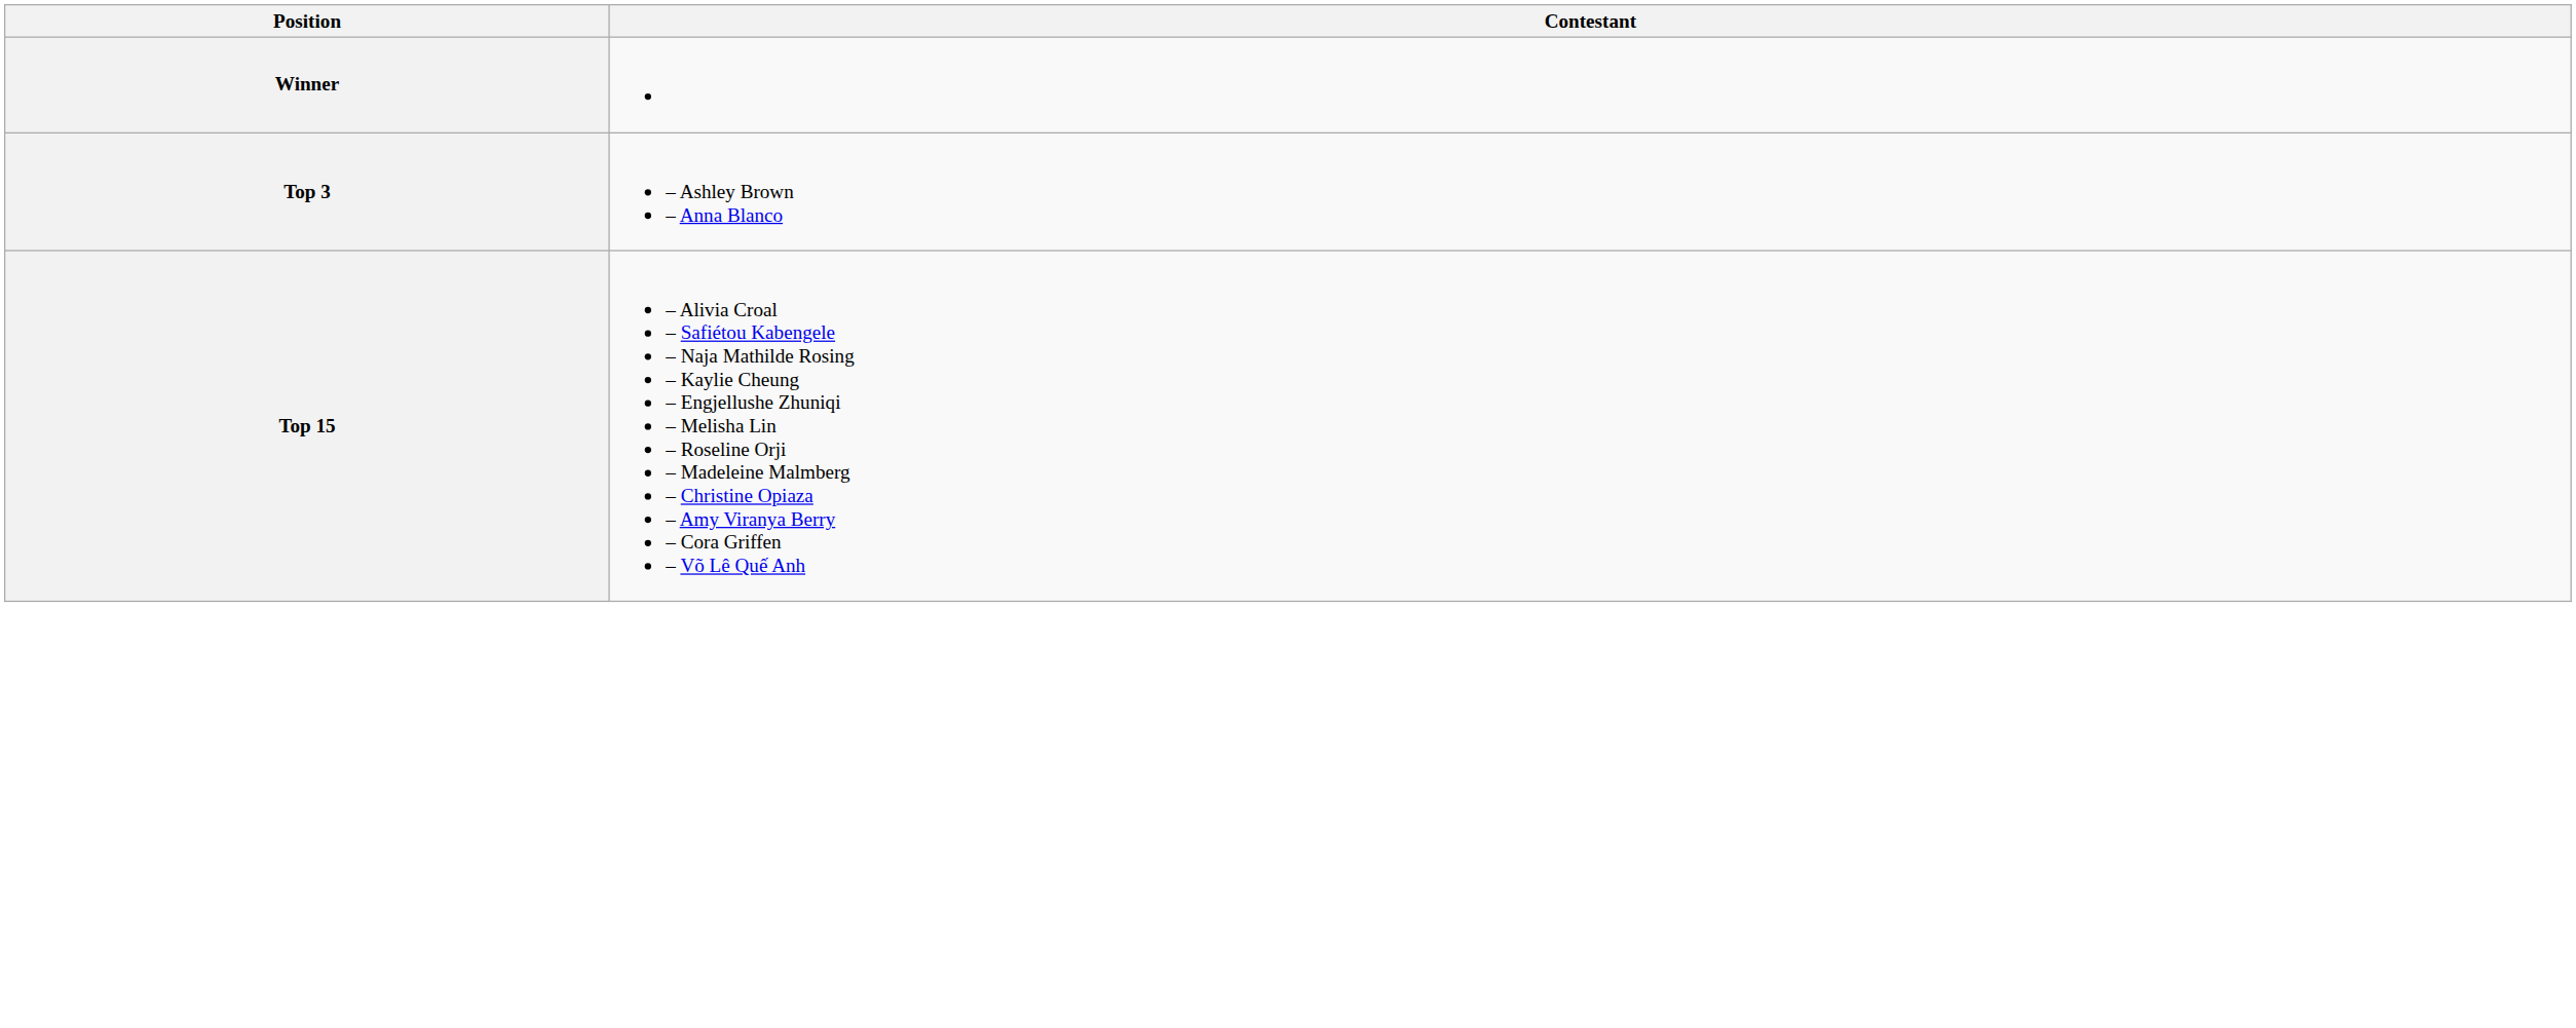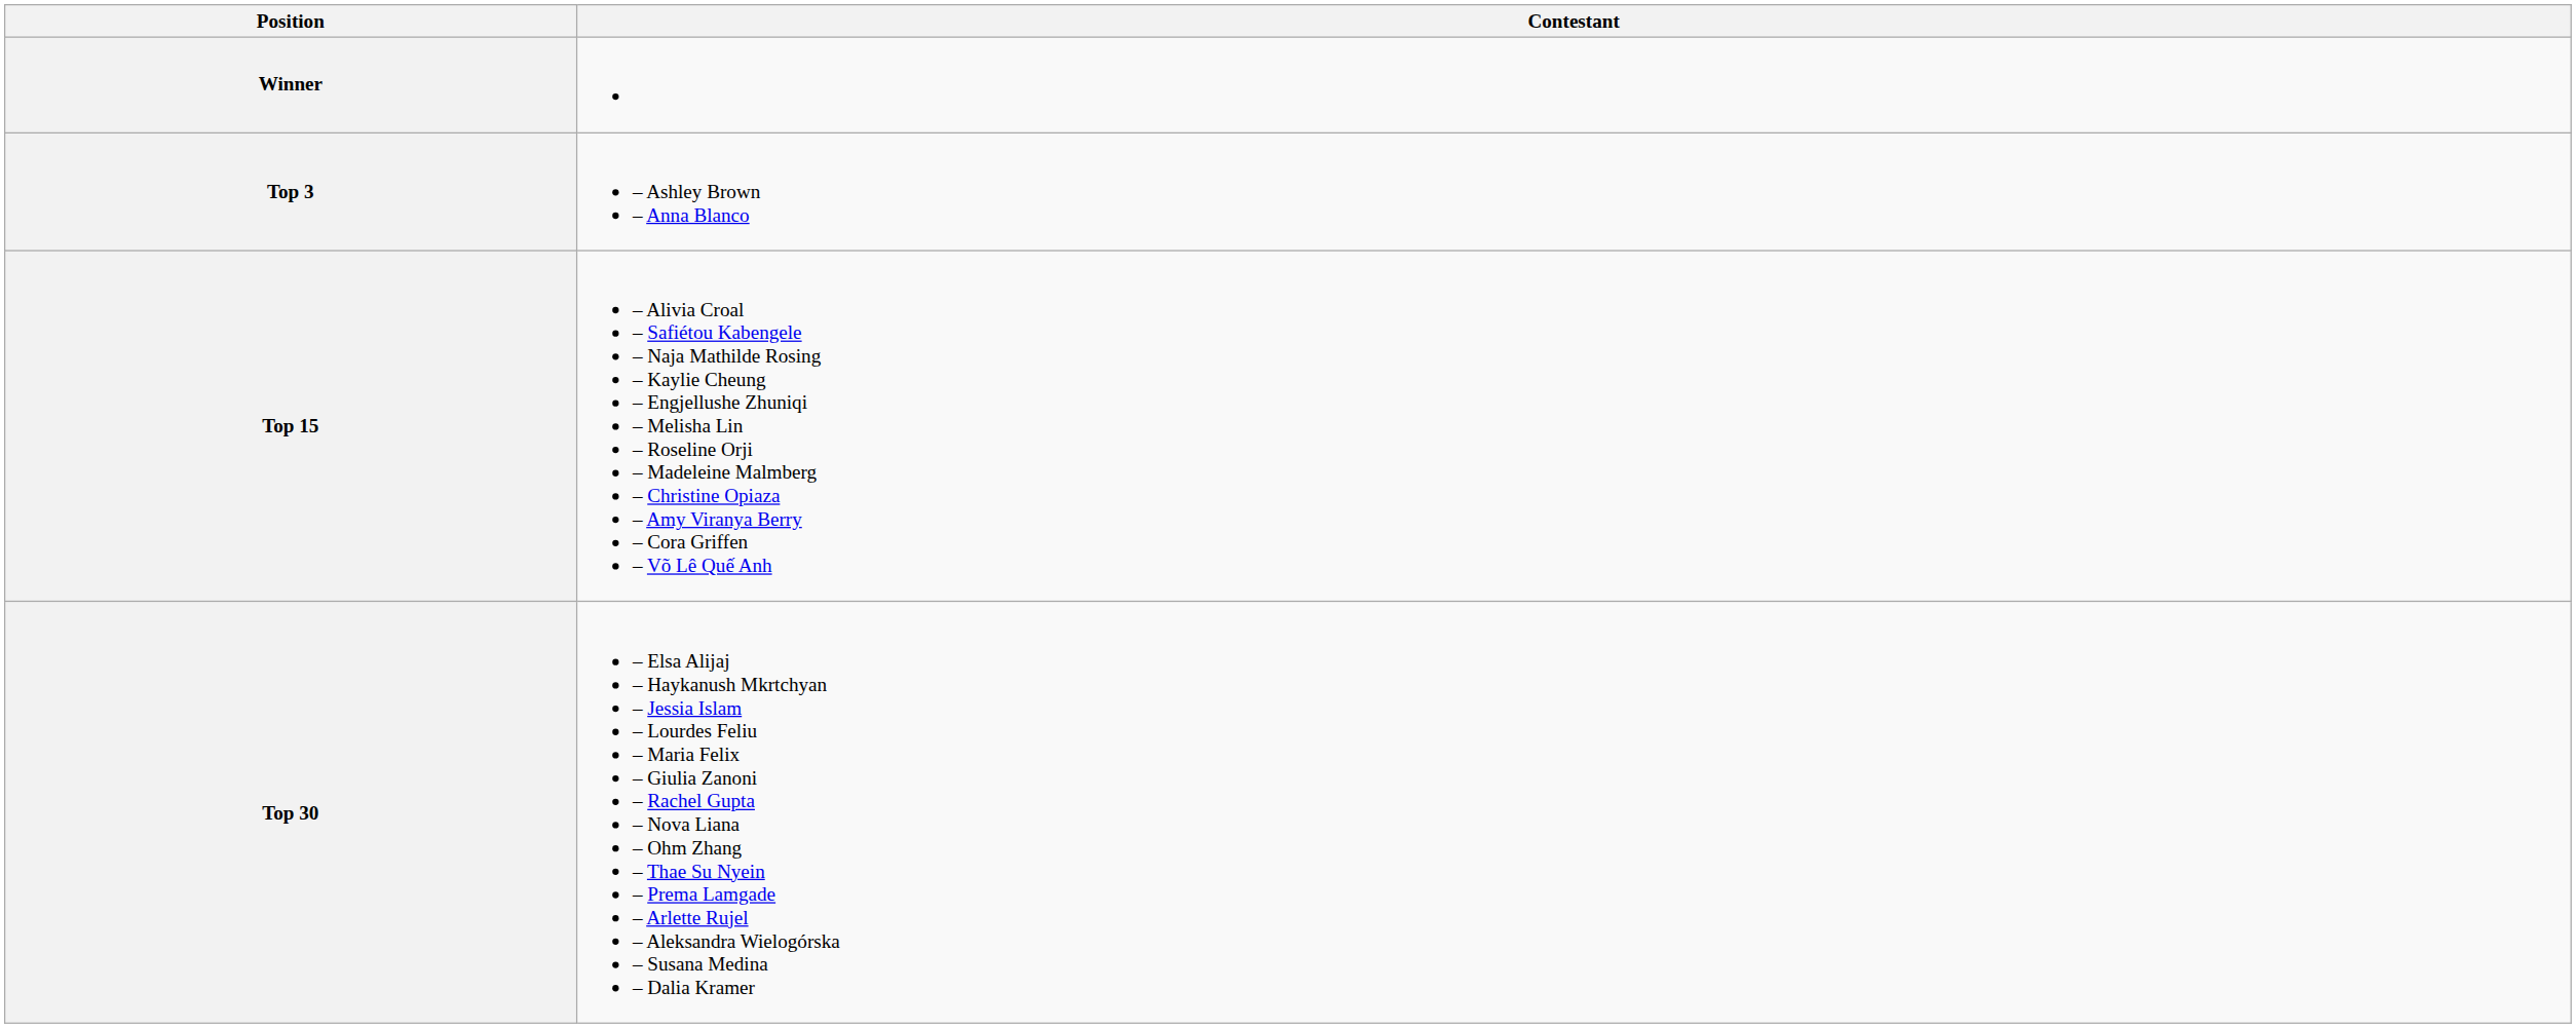+ row: Top 30 | – Elsa Alijaj – Haykanush Mkrtchyan – Jessia Islam – Lourdes Feliu – Maria Felix – Giulia Zanoni – Rachel Gupta – Nova Liana – Ohm Zhang – Thae Su Nyein – Prema Lamgade – Arlette Rujel – Aleksandra Wielogórska – Susana Medina – Dalia Kramer
